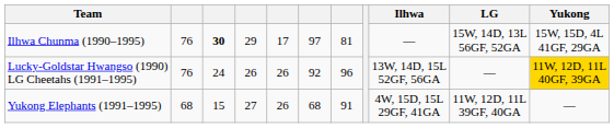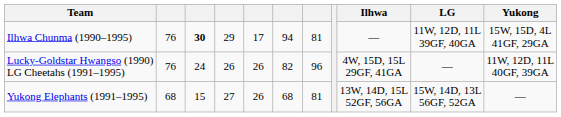Ilhwa Chunma (1990–1995) | column 6: 97 -> 94
Ilhwa Chunma (1990–1995) | LG: 15W, 14D, 13L 56GF, 52GA -> 11W, 12D, 11L 39GF, 40GA
Lucky-Goldstar Hwangso (1990) LG Cheetahs (1991–1995) | column 6: 92 -> 82
Lucky-Goldstar Hwangso (1990) LG Cheetahs (1991–1995) | Ilhwa: 13W, 14D, 15L 52GF, 56GA -> 4W, 15D, 15L 29GF, 41GA
Lucky-Goldstar Hwangso (1990) LG Cheetahs (1991–1995) | Yukong: gold background -> no background
Yukong Elephants (1991–1995) | column 7: 91 -> 81
Yukong Elephants (1991–1995) | Ilhwa: 4W, 15D, 15L 29GF, 41GA -> 13W, 14D, 15L 52GF, 56GA
Yukong Elephants (1991–1995) | LG: 11W, 12D, 11L 39GF, 40GA -> 15W, 14D, 13L 56GF, 52GA
